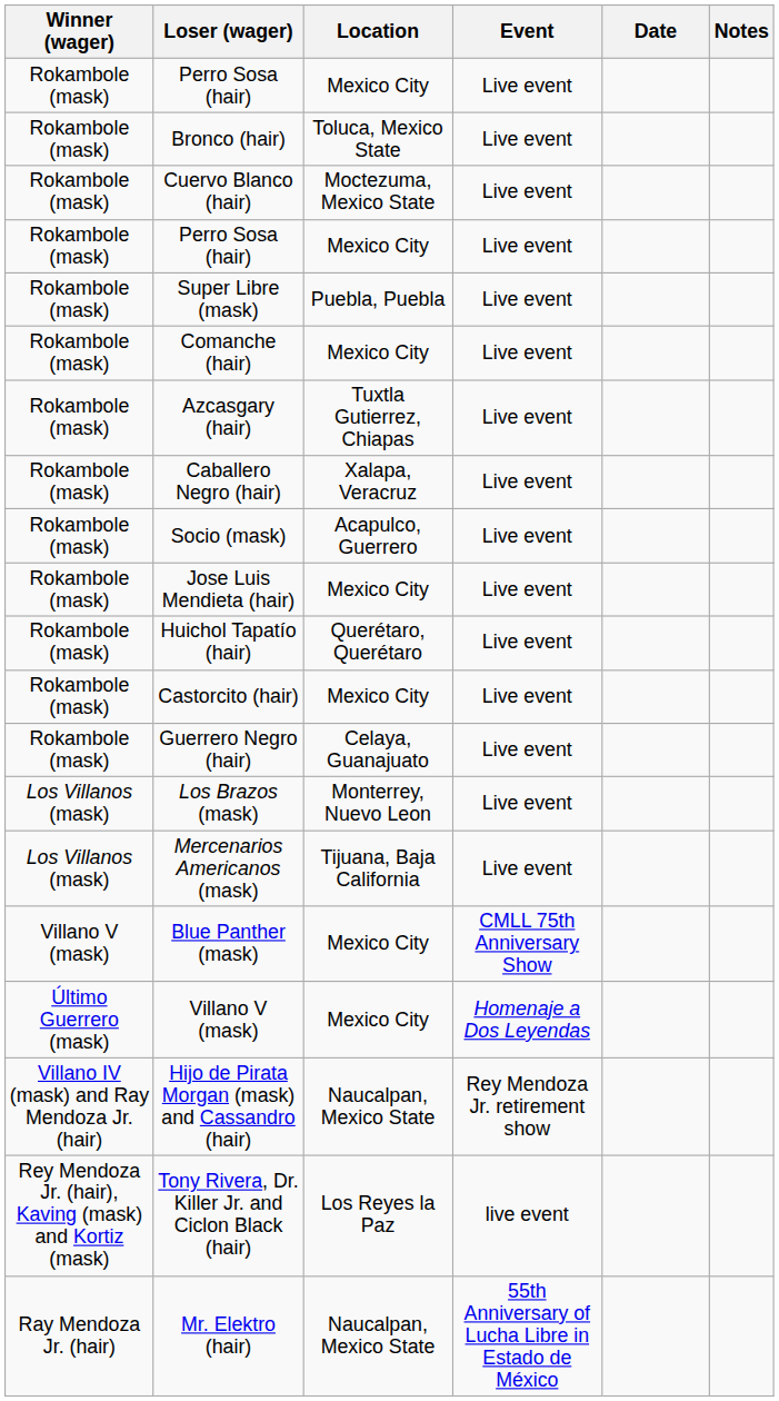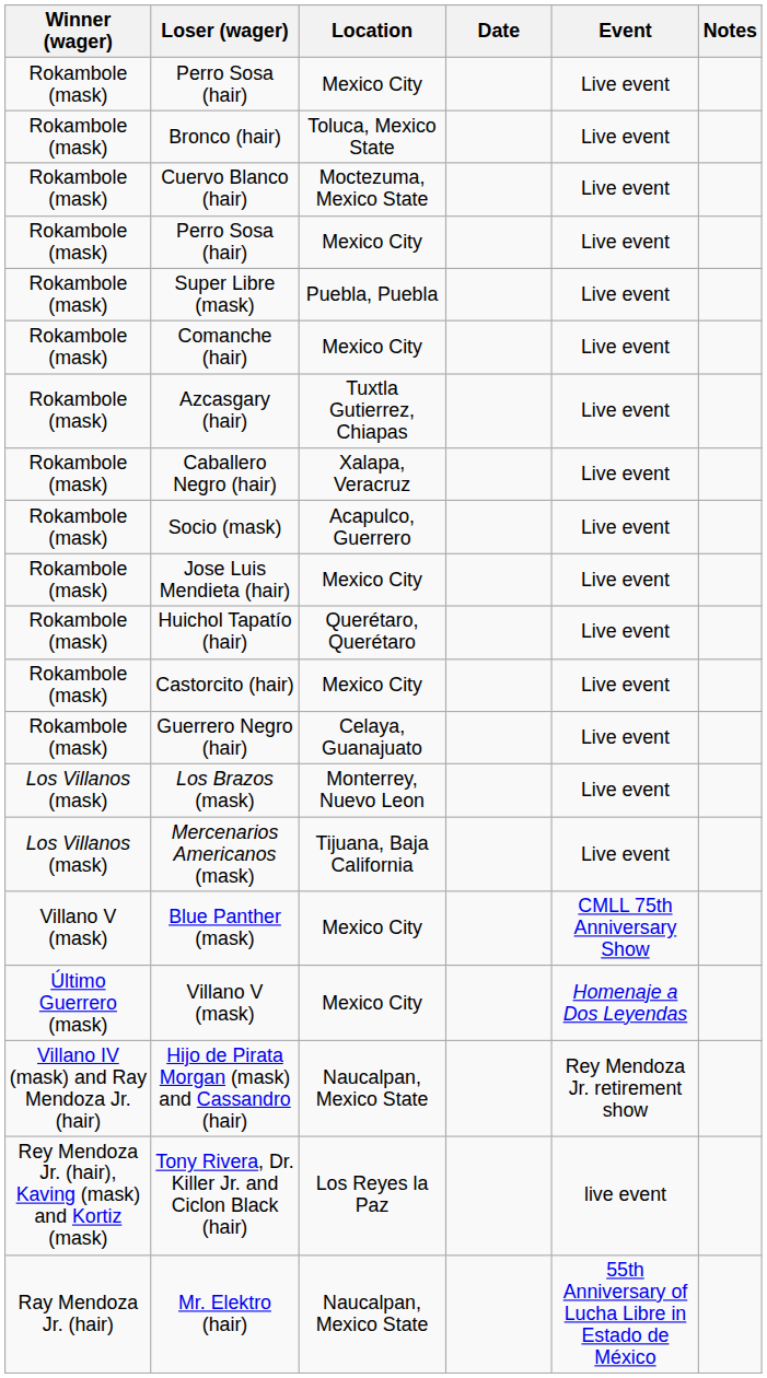columns swapped: Event <-> Date
